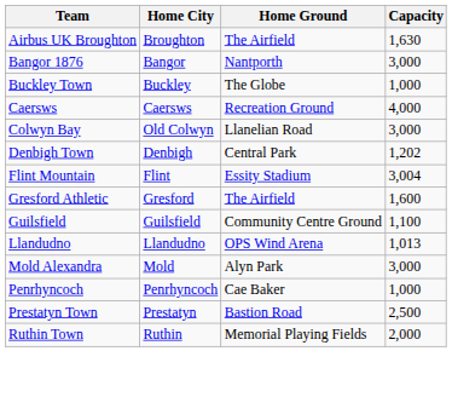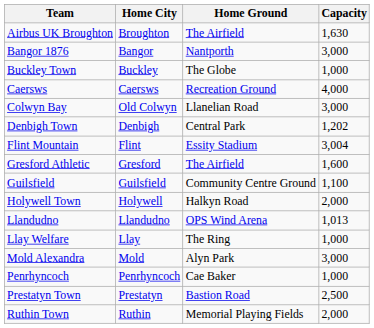+ row: Holywell Town | Holywell | Halkyn Road | 2,000
+ row: Llay Welfare | Llay | The Ring | 1,000
